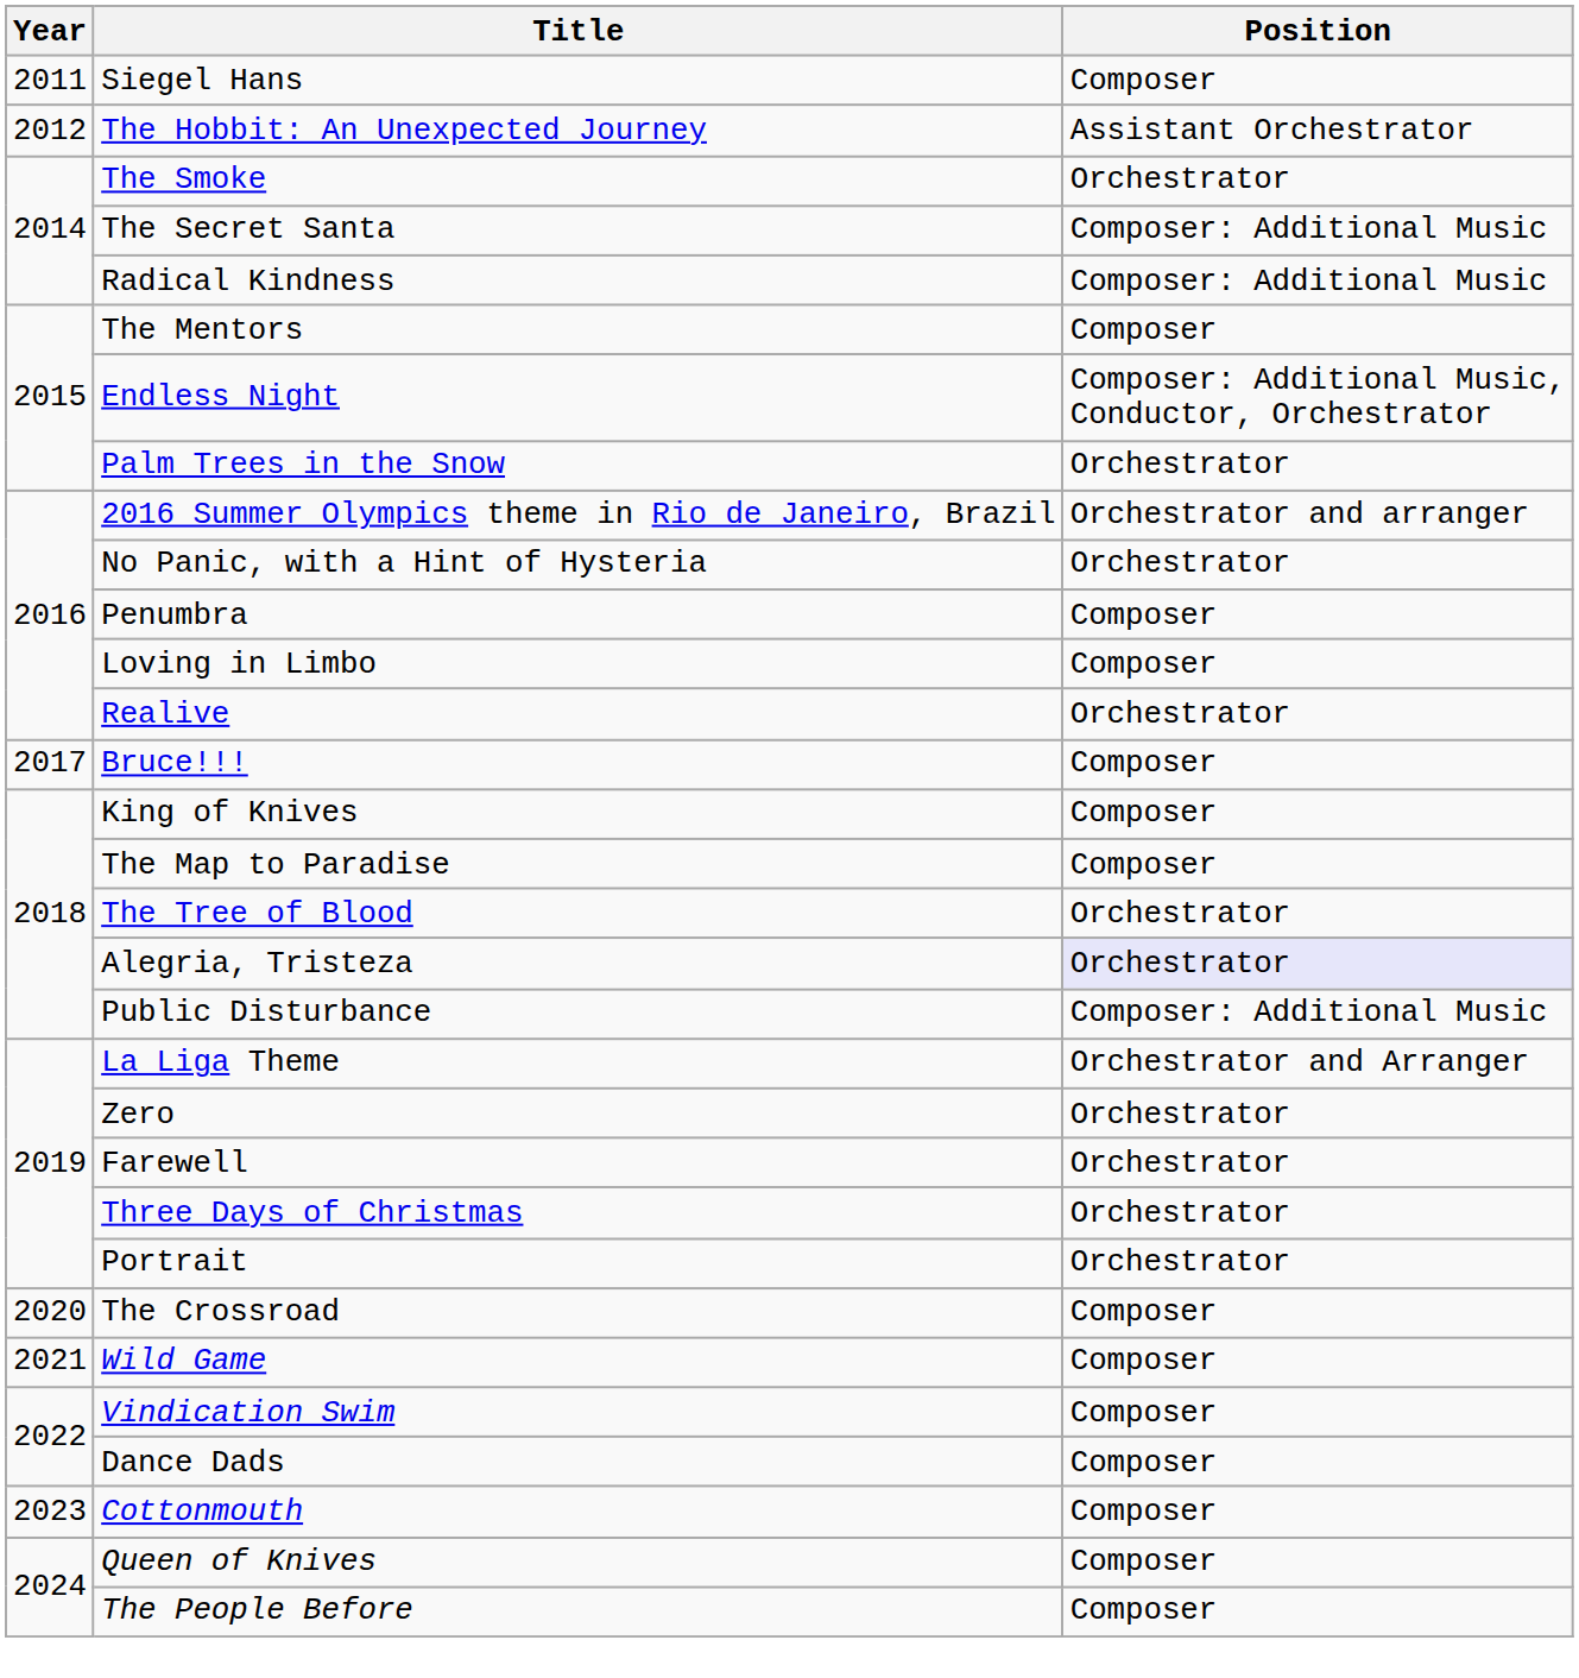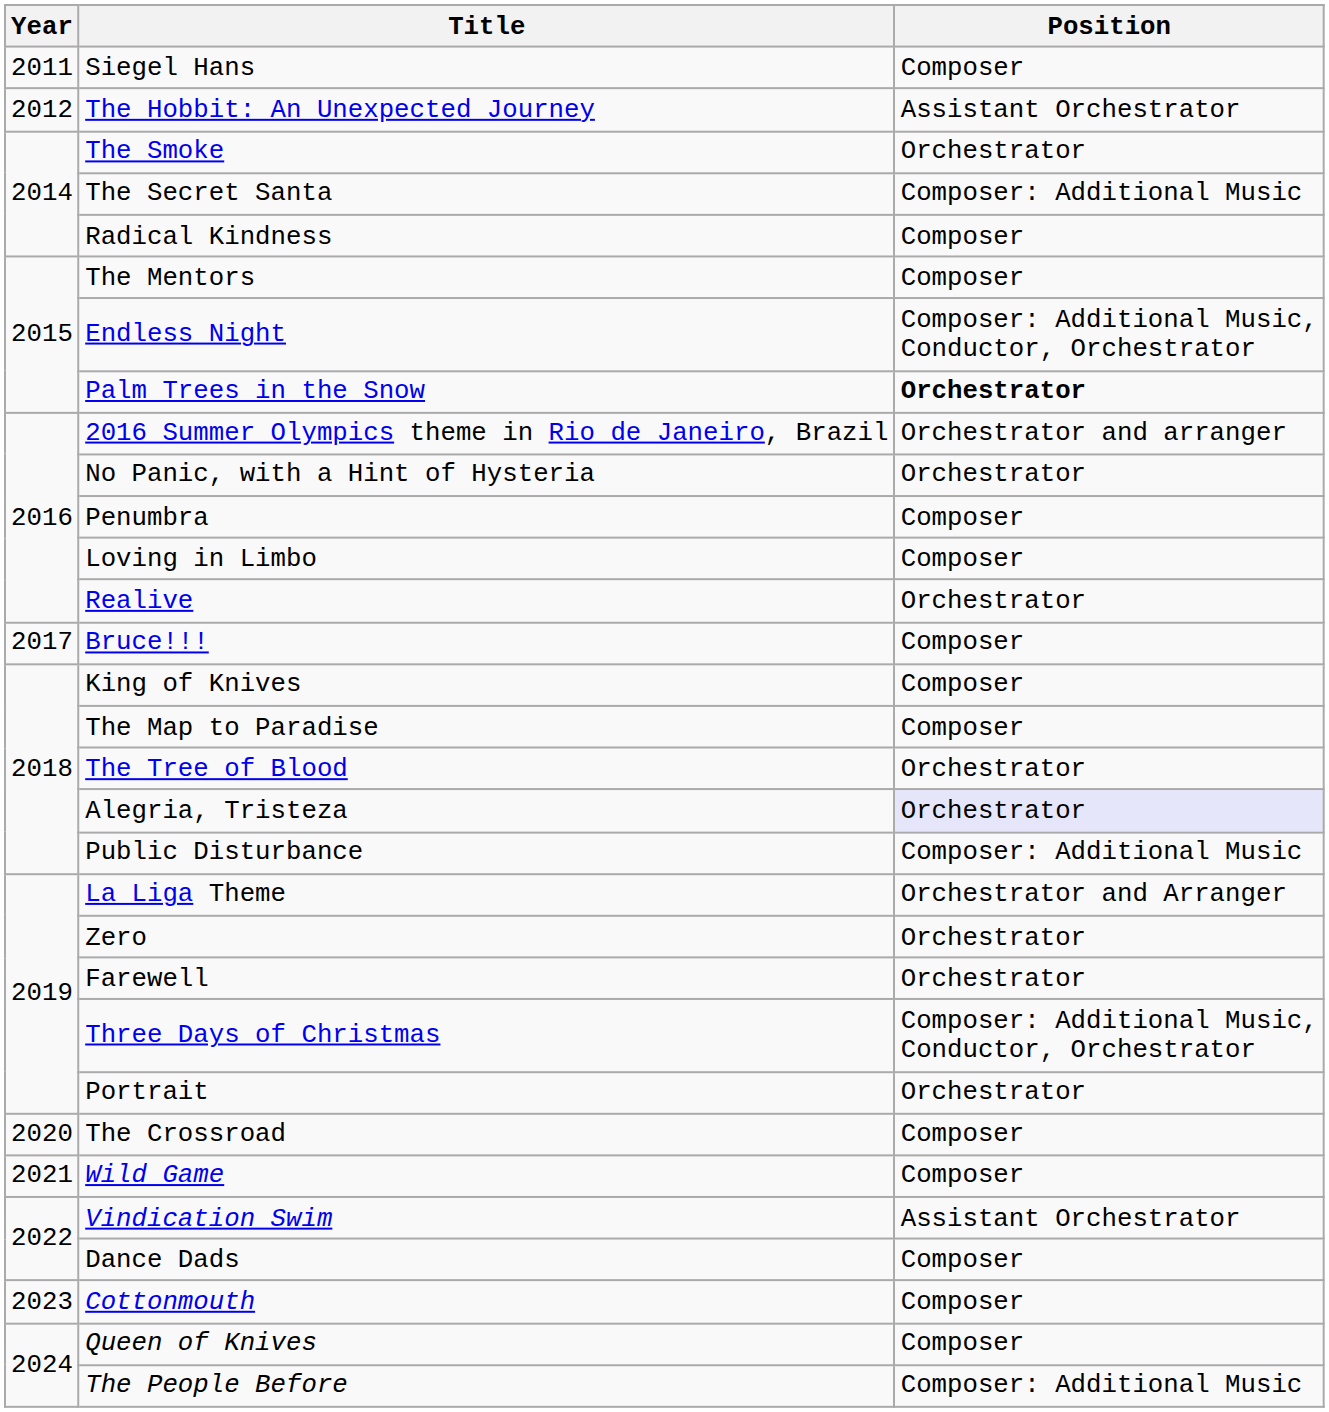Radical Kindness | Position: Composer: Additional Music -> Composer
Palm Trees in the Snow | Position: normal -> bold
Three Days of Christmas | Position: Orchestrator -> Composer: Additional Music, Conductor, Orchestrator
Vindication Swim | Position: Composer -> Assistant Orchestrator
The People Before | Position: Composer -> Composer: Additional Music
